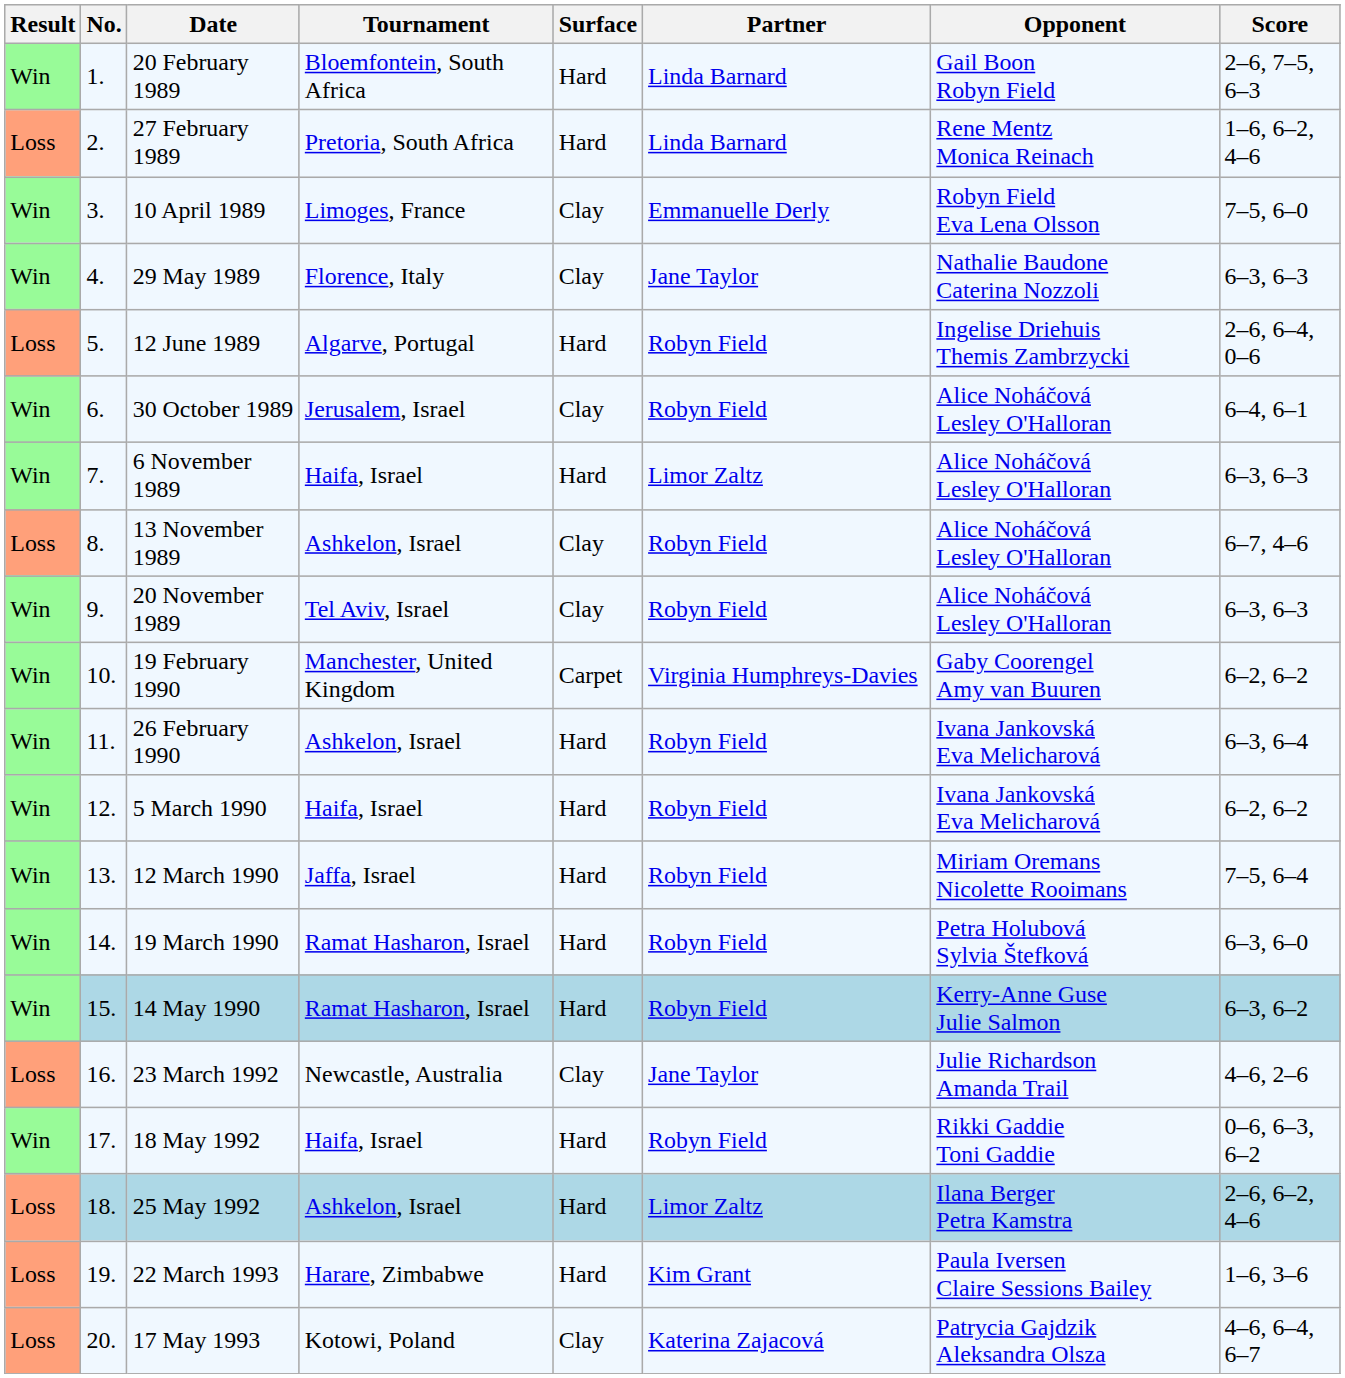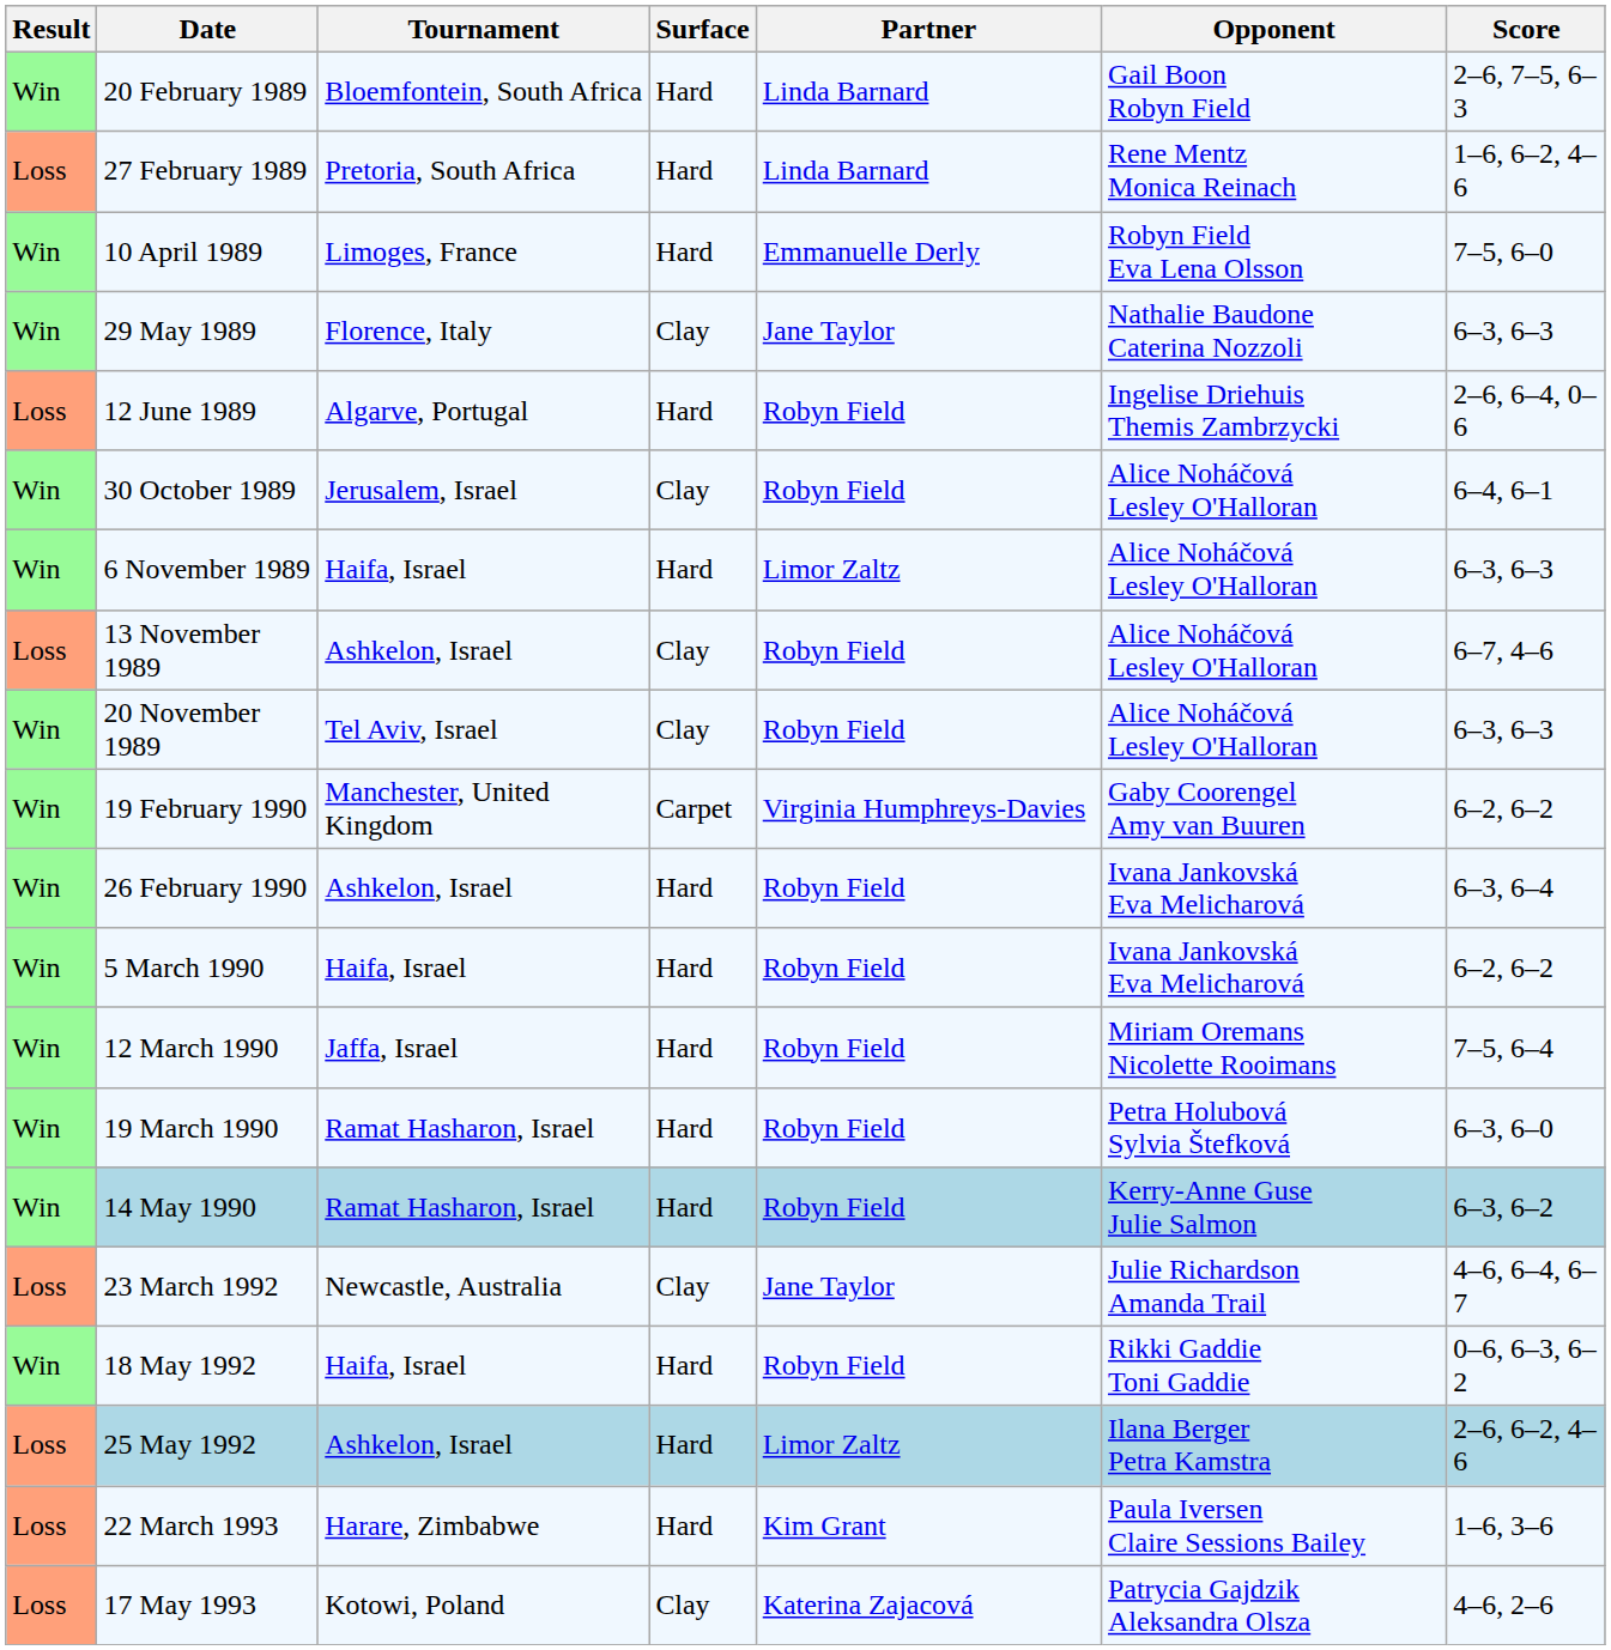- column: No. | 1. | 2. | 3. | 4. | 5. | 6. | 7. | 8. | 9. | 10. | 11. | 12. | 13. | 14. | 15. | 16. | 17. | 18. | 19. | 20.
10 April 1989 | Surface: Clay -> Hard
23 March 1992 | Score: 4–6, 2–6 -> 4–6, 6–4, 6–7
17 May 1993 | Score: 4–6, 6–4, 6–7 -> 4–6, 2–6
